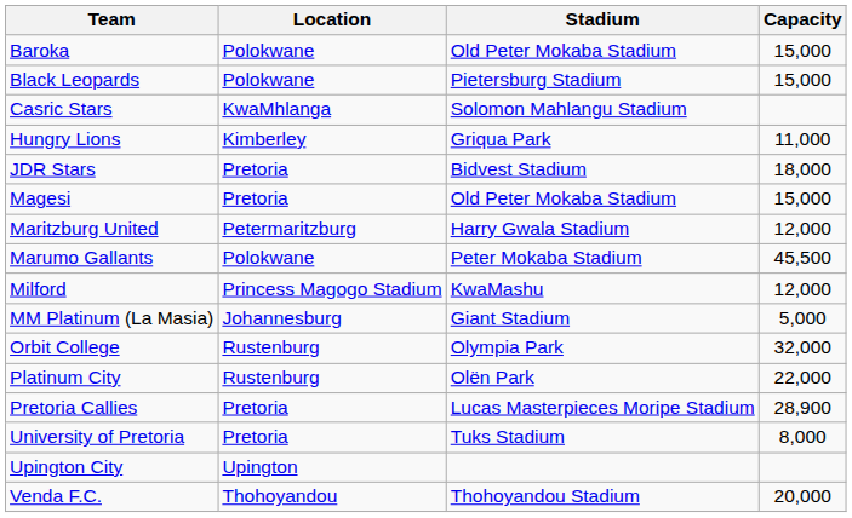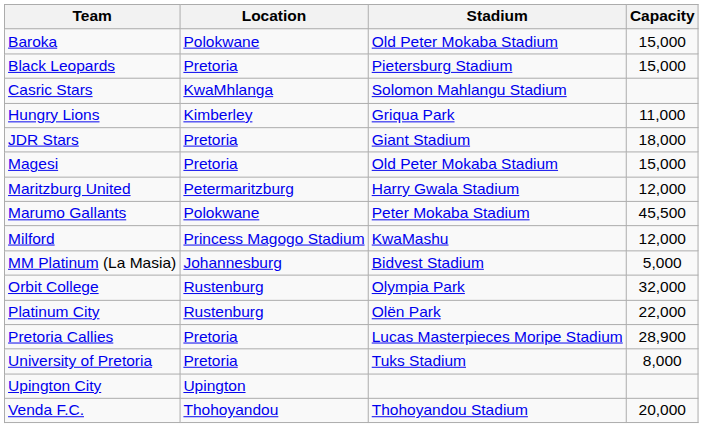Black Leopards | Location: Polokwane -> Pretoria
JDR Stars | Stadium: Bidvest Stadium -> Giant Stadium
MM Platinum (La Masia) | Stadium: Giant Stadium -> Bidvest Stadium
